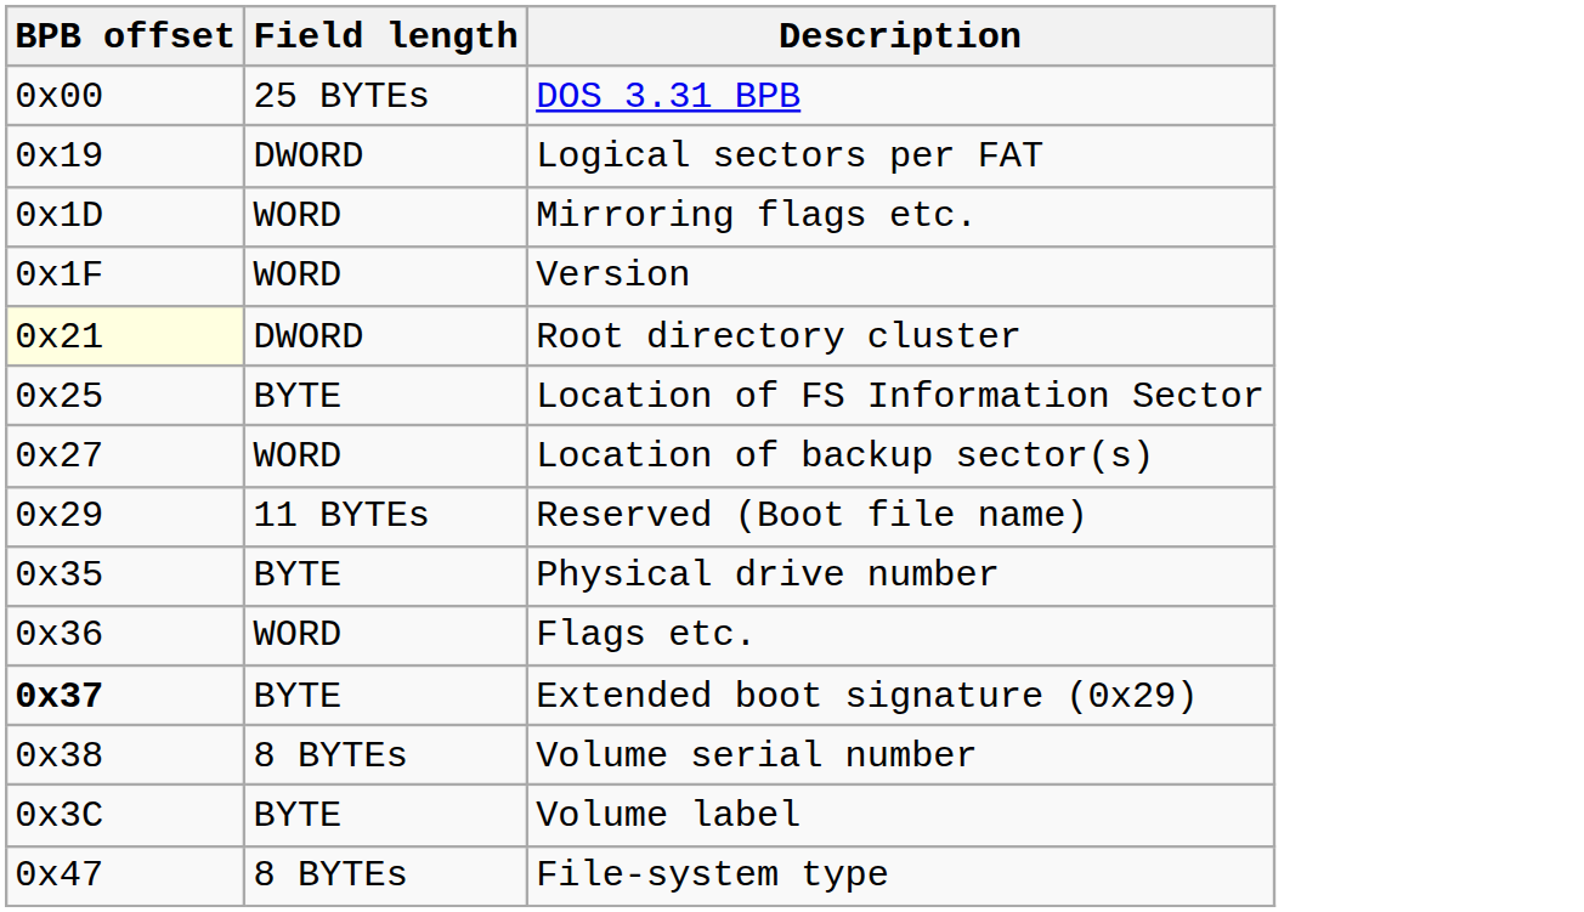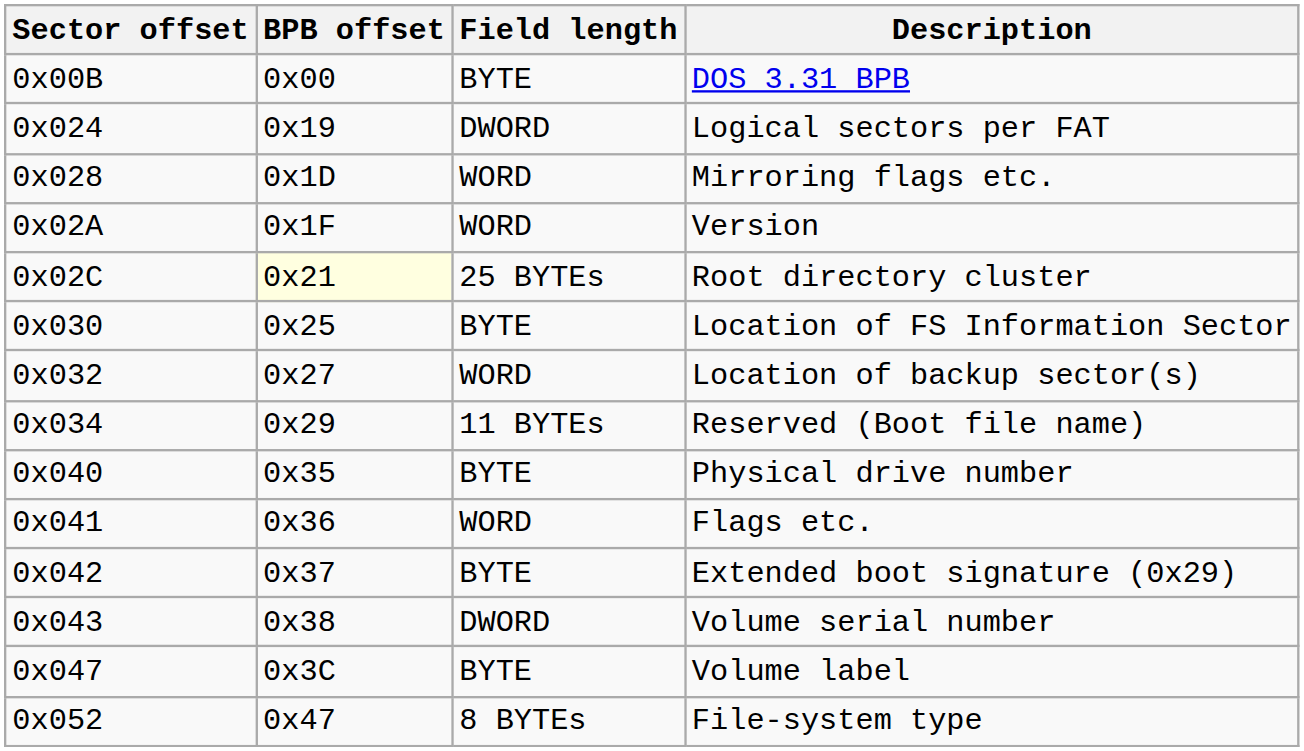+ column: Sector offset | 0x00B | 0x024 | 0x028 | 0x02A | 0x02C | 0x030 | 0x032 | 0x034 | 0x040 | 0x041 | 0x042 | 0x043 | 0x047 | 0x052
DOS 3.31 BPB | Field length: 25 BYTEs -> BYTE
Root directory cluster | Field length: DWORD -> 25 BYTEs
Extended boot signature (0x29) | BPB offset: bold -> normal
Volume serial number | Field length: 8 BYTEs -> DWORD
